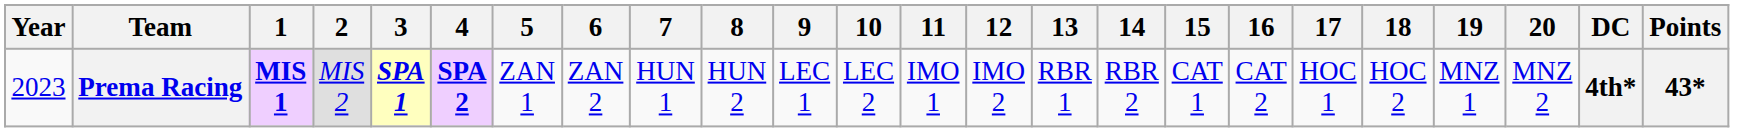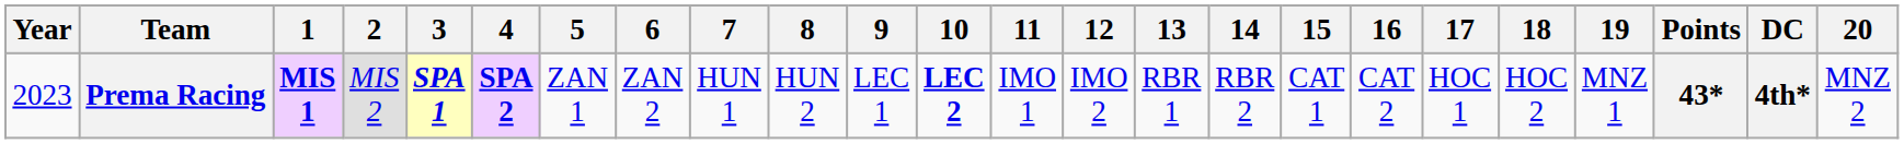columns swapped: 20 <-> Points
Prema Racing | 10: normal -> bold
